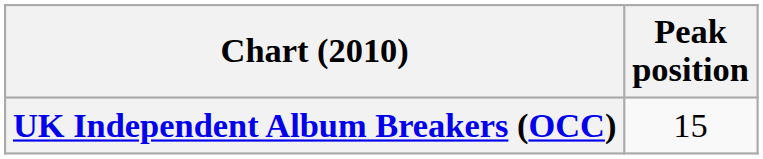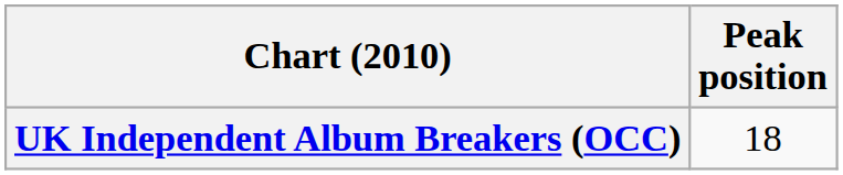UK Independent Album Breakers (OCC) | Peak position: 15 -> 18
